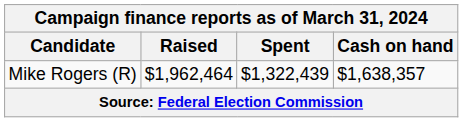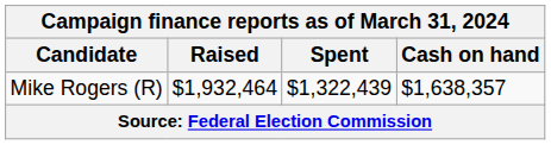Mike Rogers (R) | Raised: $1,962,464 -> $1,932,464
